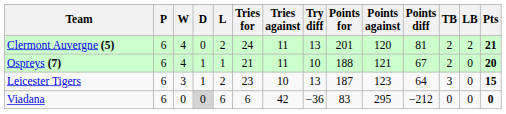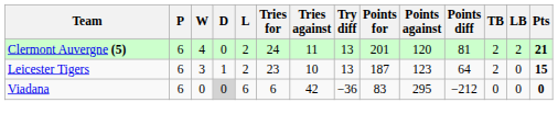- row: Ospreys (7) | 6 | 4 | 1 | 1 | 21 | 11 | 10 | 188 | 121 | 67 | 2 | 0 | 20
Leicester Tigers | TB: 3 -> 2
